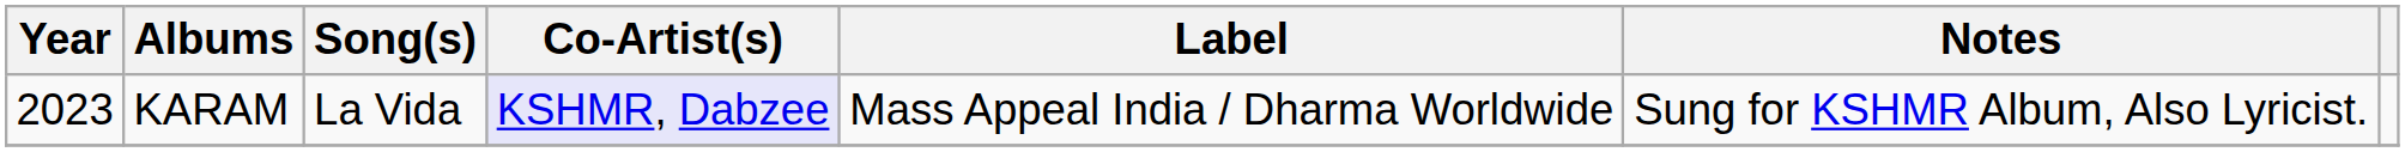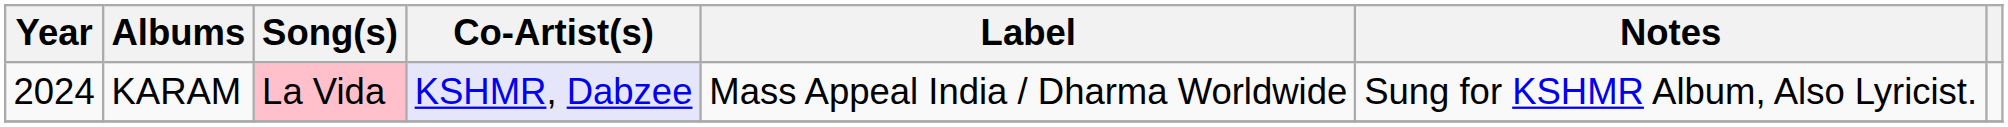KARAM | Year: 2023 -> 2024
KARAM | Song(s): no background -> pink background
